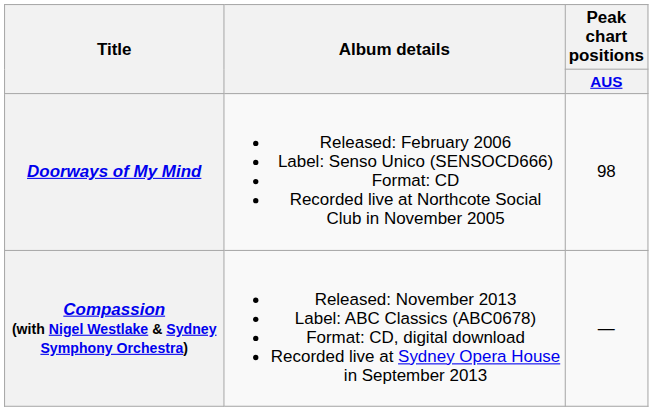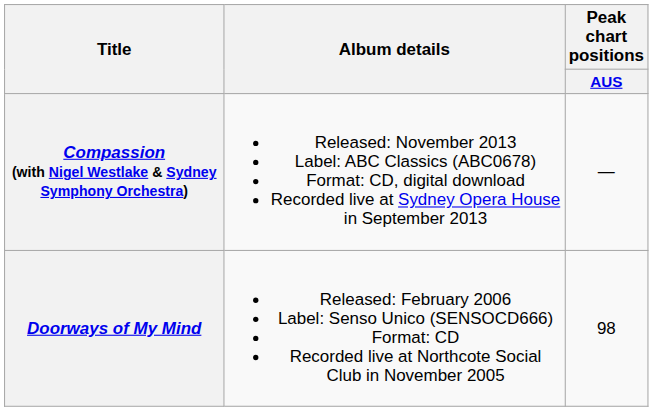rows swapped: Doorways of My Mind <-> Compassion (with Nigel Westlake & Sydney Symphony Orchestra)
